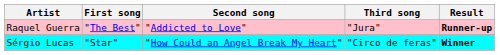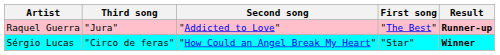columns swapped: First song <-> Third song
